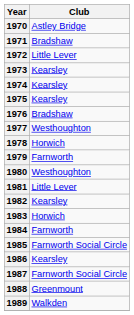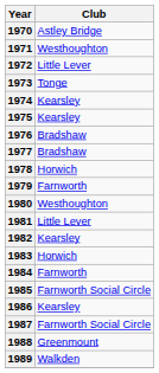1971 | Club: Bradshaw -> Westhoughton
1973 | Club: Kearsley -> Tonge
1977 | Club: Westhoughton -> Bradshaw
